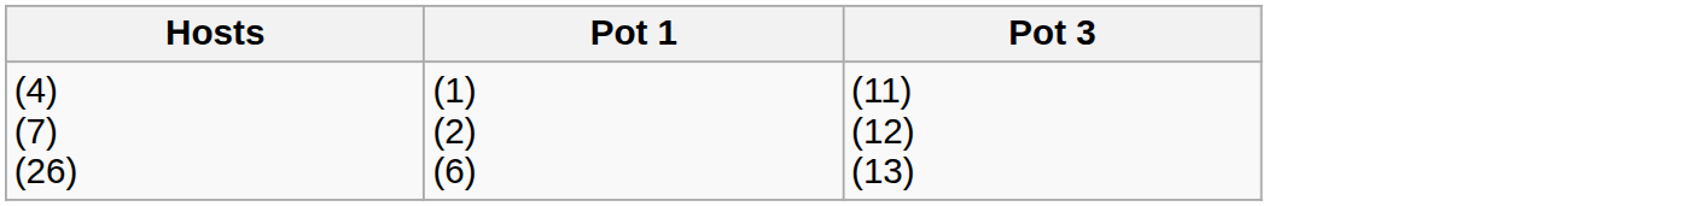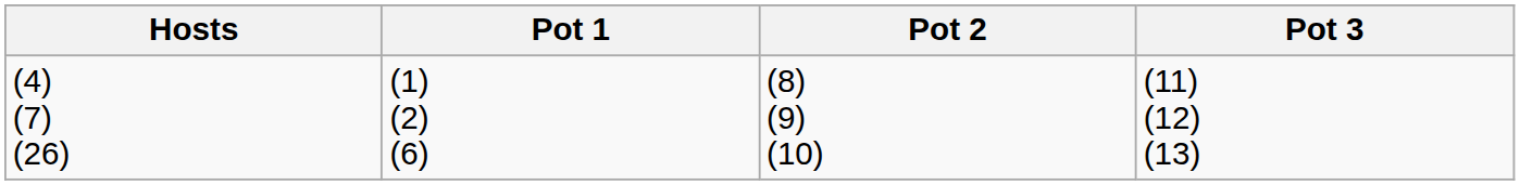+ column: Pot 2 | (8) (9) (10)
